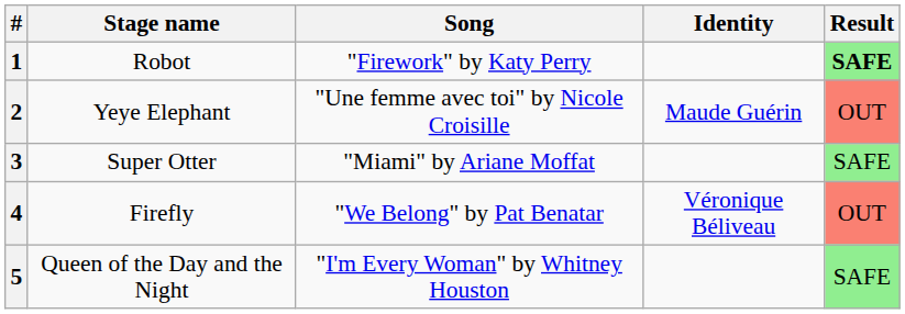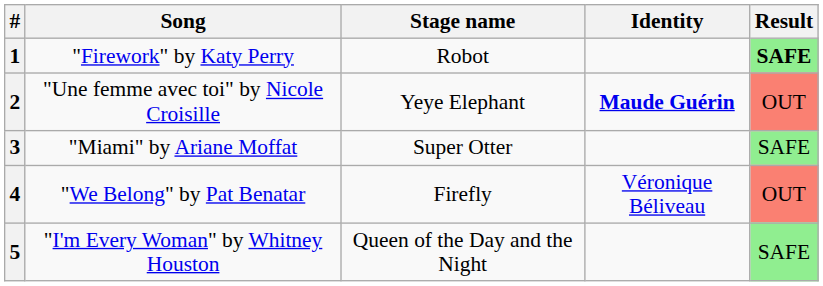columns swapped: Stage name <-> Song
2 | Identity: normal -> bold
